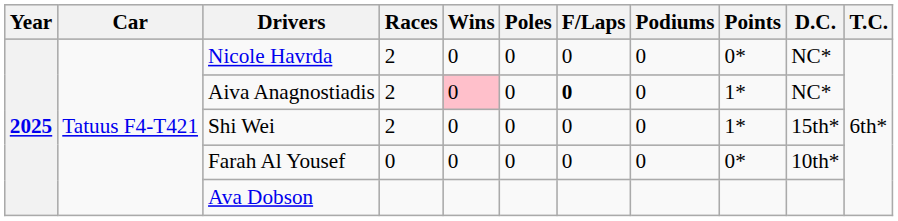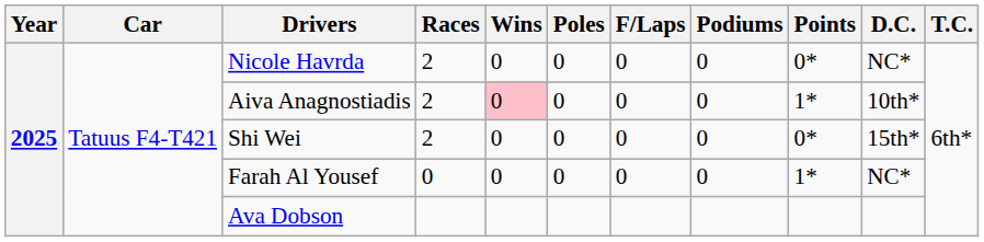Aiva Anagnostiadis | F/Laps: bold -> normal
Aiva Anagnostiadis | D.C.: NC* -> 10th*
Shi Wei | Points: 1* -> 0*
Farah Al Yousef | Points: 0* -> 1*
Farah Al Yousef | D.C.: 10th* -> NC*
